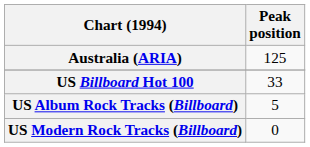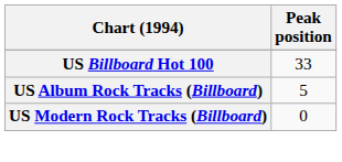- row: Australia (ARIA) | 125
